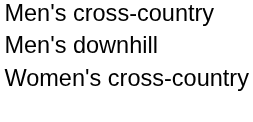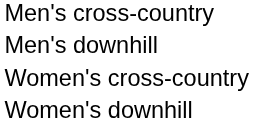+ row: Women's downhill
